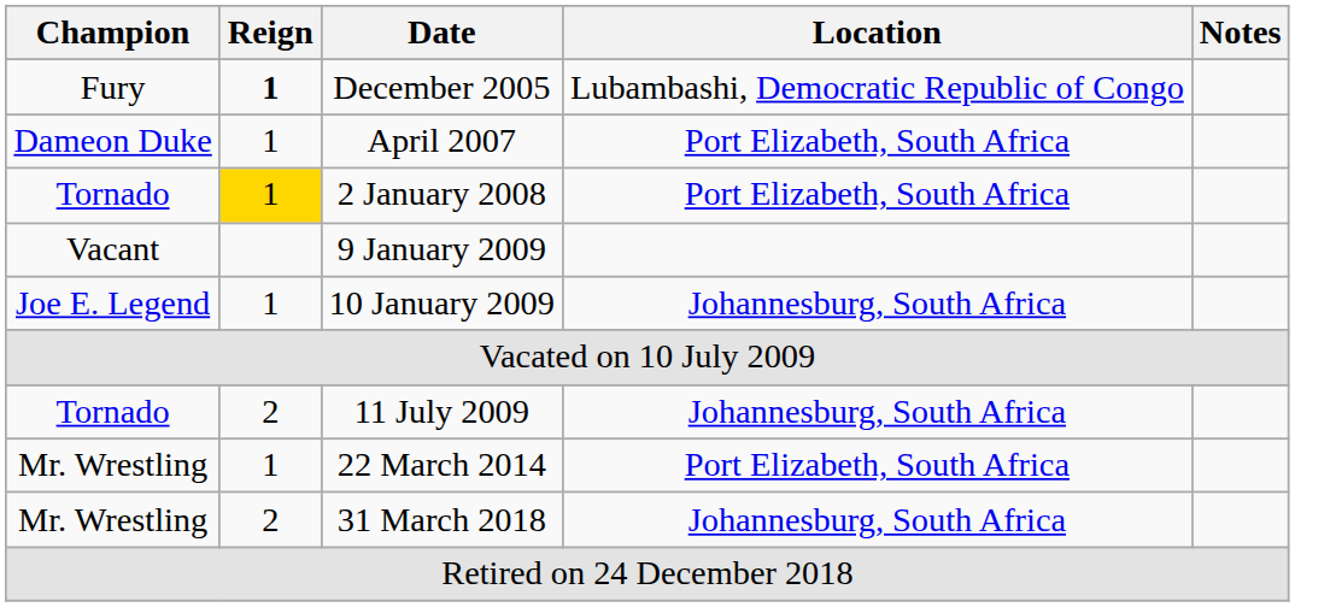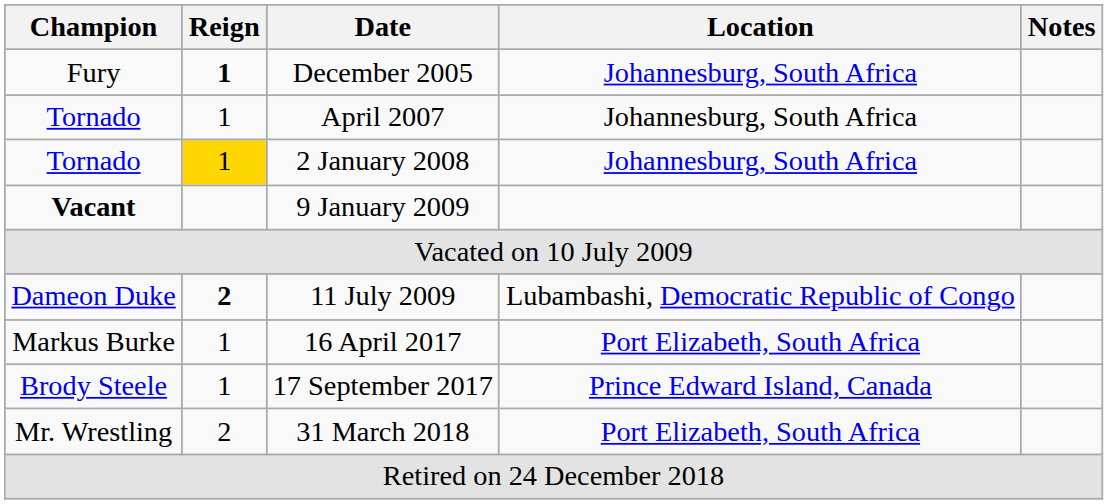December 2005 | Location: Lubambashi, Democratic Republic of Congo -> Johannesburg, South Africa
April 2007 | Champion: Dameon Duke -> Tornado
April 2007 | Location: Port Elizabeth, South Africa -> Johannesburg, South Africa
2 January 2008 | Location: Port Elizabeth, South Africa -> Johannesburg, South Africa
9 January 2009 | Champion: normal -> bold
- row: Joe E. Legend | 1 | 10 January 2009 | Johannesburg, South Africa
11 July 2009 | Champion: Tornado -> Dameon Duke
11 July 2009 | Reign: normal -> bold
11 July 2009 | Location: Johannesburg, South Africa -> Lubambashi, Democratic Republic of Congo
- row: Mr. Wrestling | 1 | 22 March 2014 | Port Elizabeth, South Africa
+ row: Markus Burke | 1 | 16 April 2017 | Port Elizabeth, South Africa
+ row: Brody Steele | 1 | 17 September 2017 | Prince Edward Island, Canada
31 March 2018 | Location: Johannesburg, South Africa -> Port Elizabeth, South Africa
